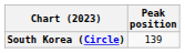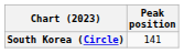South Korea (Circle) | Peak position: 139 -> 141
